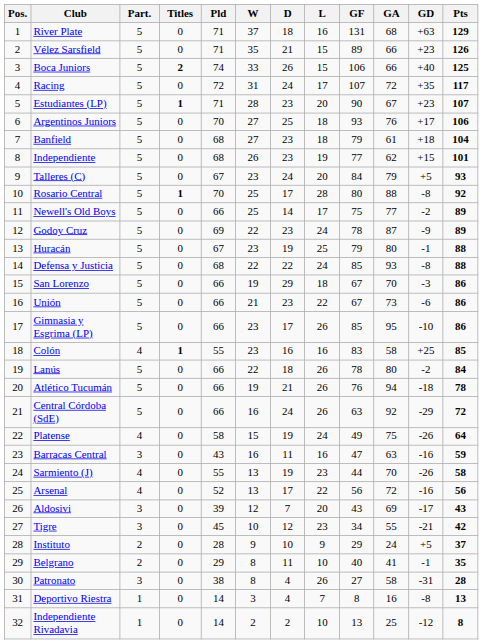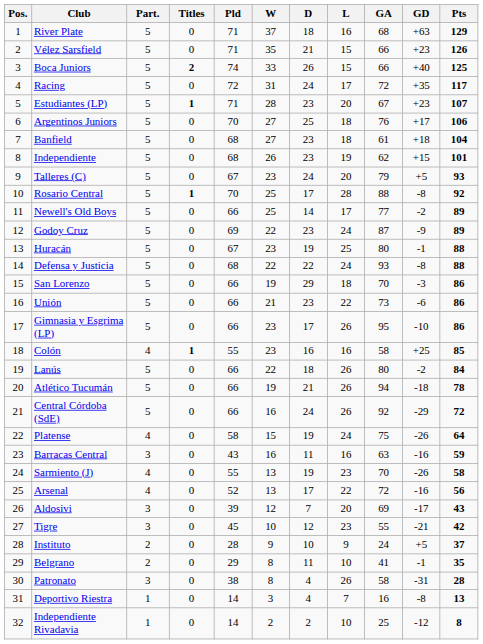- column: GF | 131 | 89 | 106 | 107 | 90 | 93 | 79 | 77 | 84 | 80 | 75 | 78 | 79 | 85 | 67 | 67 | 85 | 83 | 78 | 76 | 63 | 49 | 47 | 44 | 56 | 43 | 34 | 29 | 40 | 27 | 8 | 13
